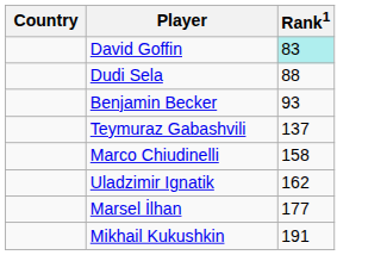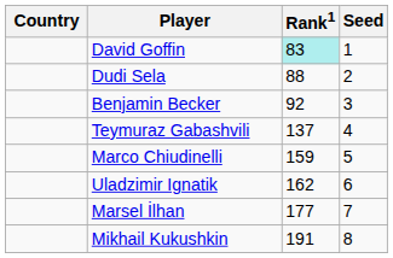+ column: Seed | 1 | 2 | 3 | 4 | 5 | 6 | 7 | 8
Benjamin Becker | Rank1: 93 -> 92
Marco Chiudinelli | Rank1: 158 -> 159
